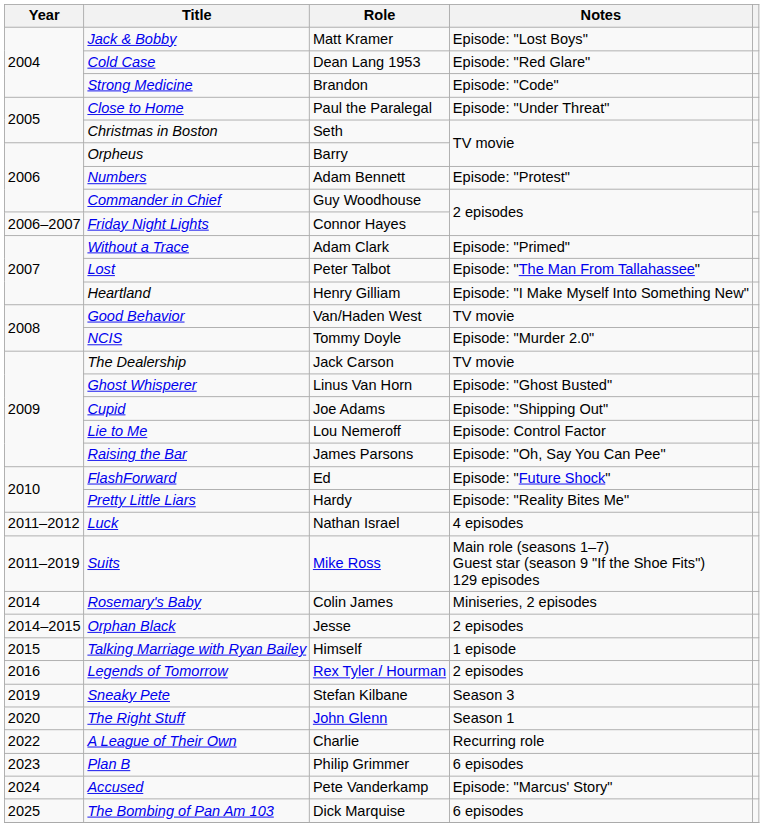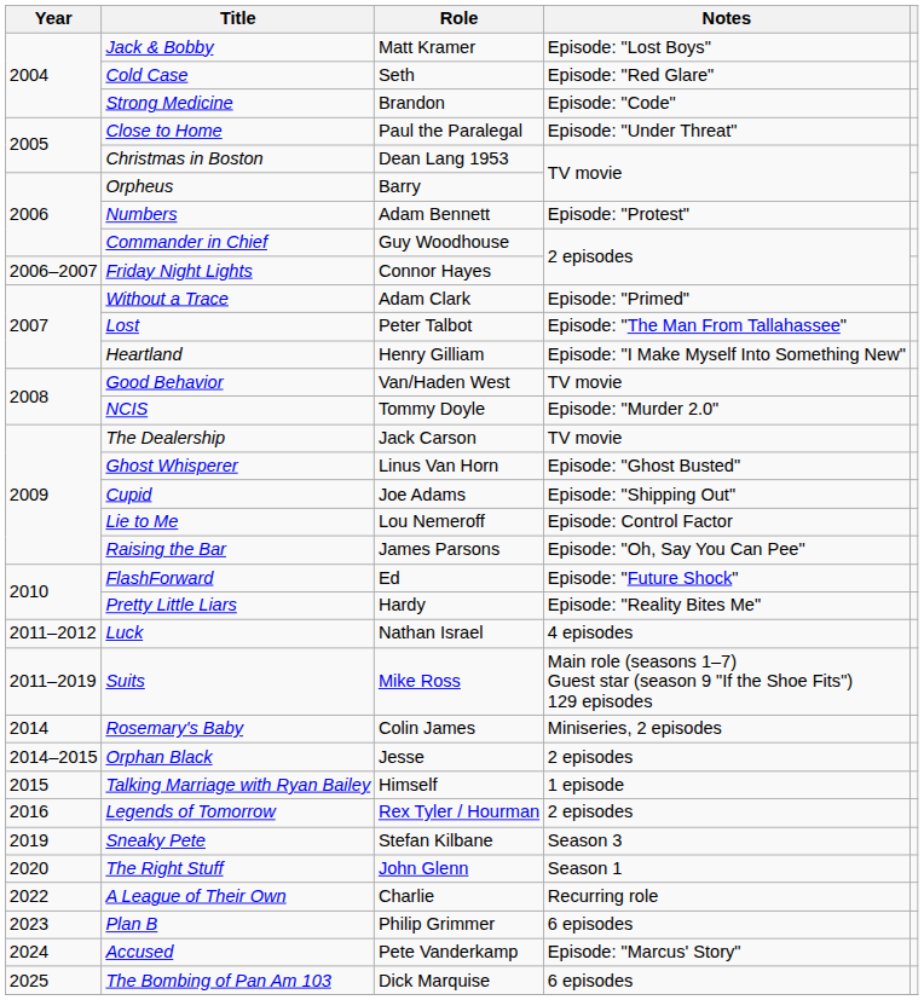Cold Case | Role: Dean Lang 1953 -> Seth
Christmas in Boston | Role: Seth -> Dean Lang 1953
